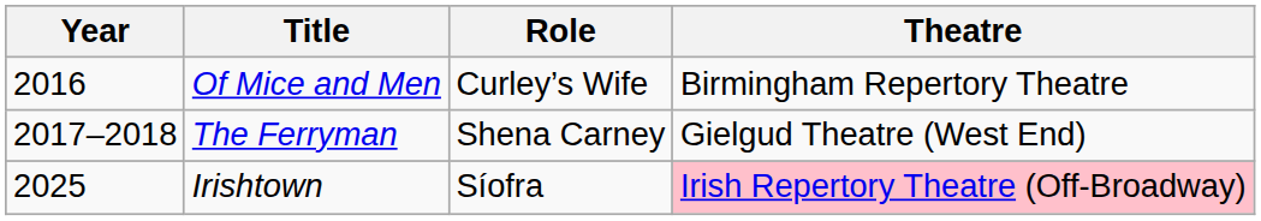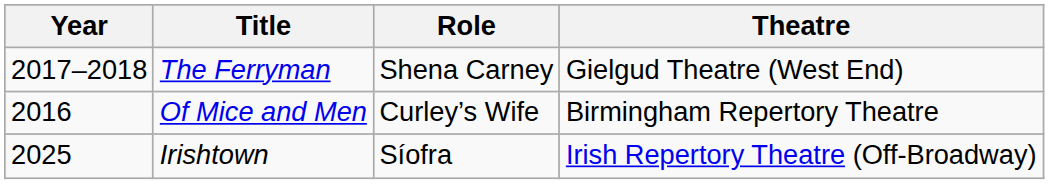rows swapped: Of Mice and Men <-> The Ferryman
Irishtown | Theatre: pink background -> no background
